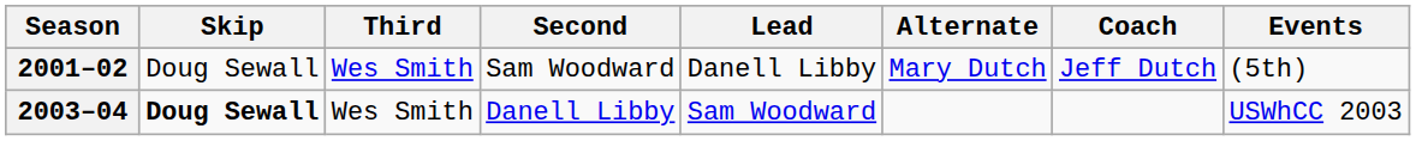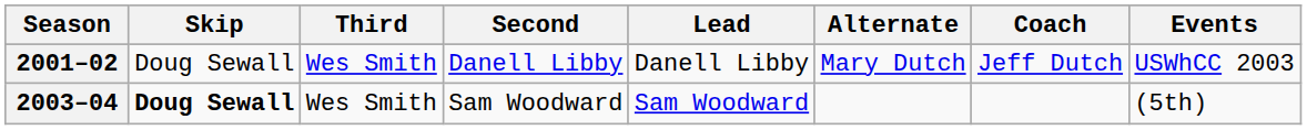2001–02 | Second: Sam Woodward -> Danell Libby
2001–02 | Events: (5th) -> USWhCC 2003
2003–04 | Second: Danell Libby -> Sam Woodward
2003–04 | Events: USWhCC 2003 -> (5th)
